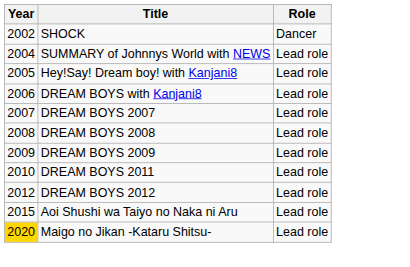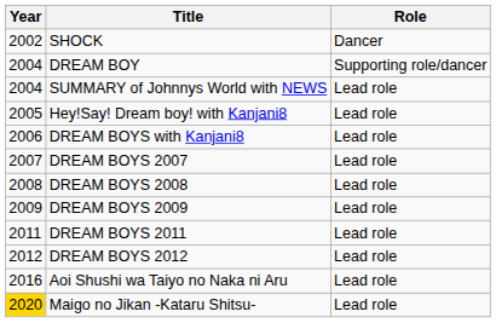+ row: 2004 | DREAM BOY | Supporting role/dancer
DREAM BOYS 2011 | Year: 2010 -> 2011
Aoi Shushi wa Taiyo no Naka ni Aru | Year: 2015 -> 2016
